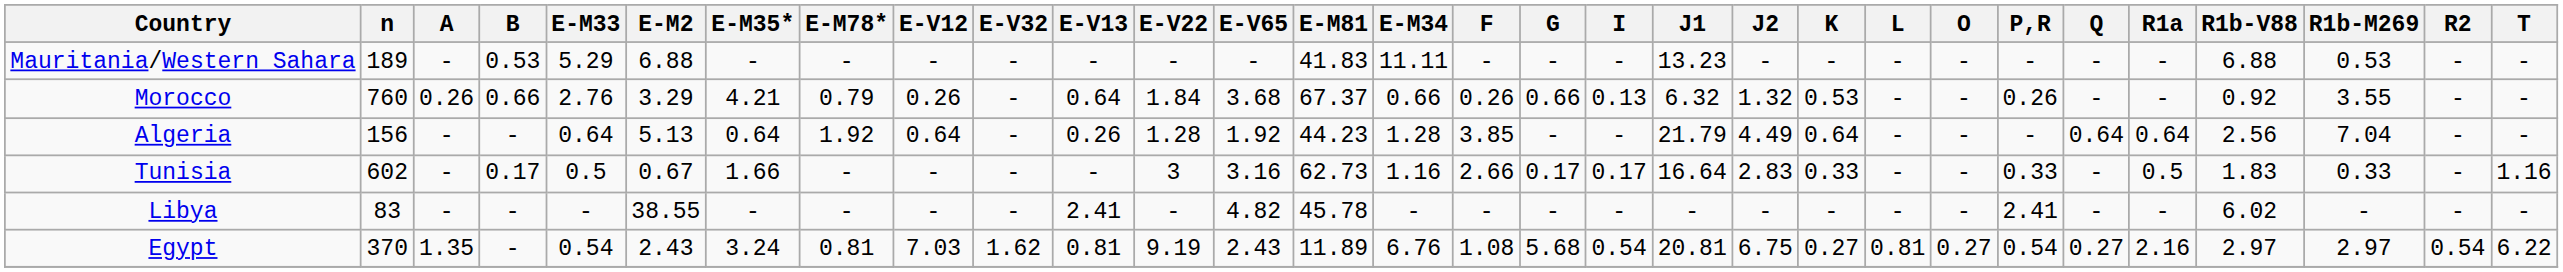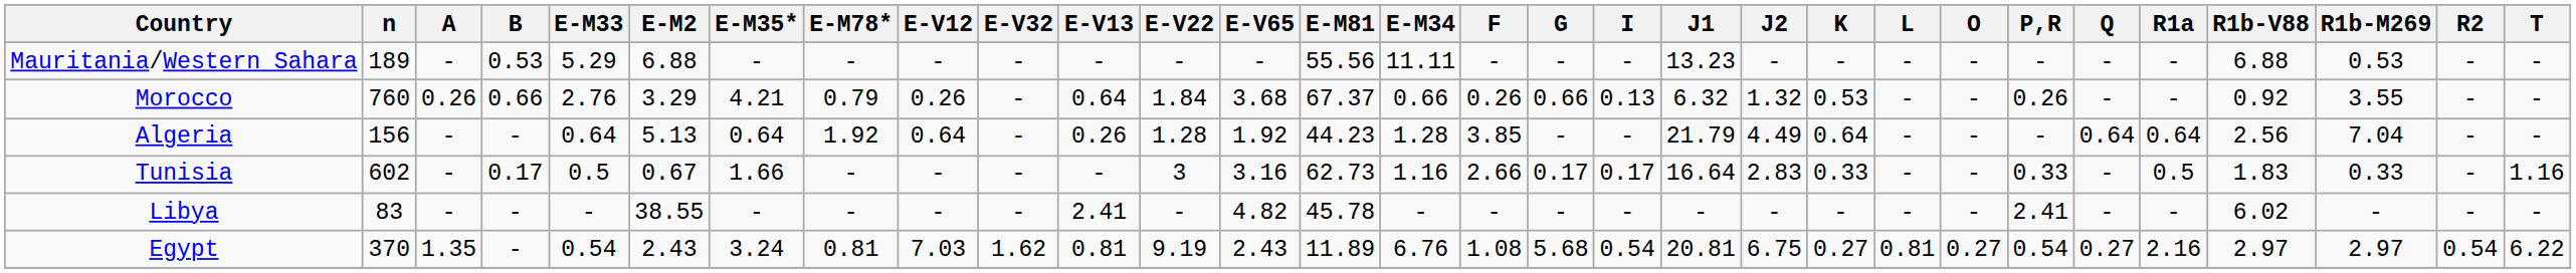Mauritania/Western Sahara | E-M81: 41.83 -> 55.56
